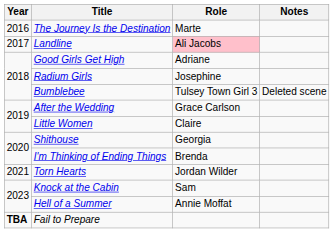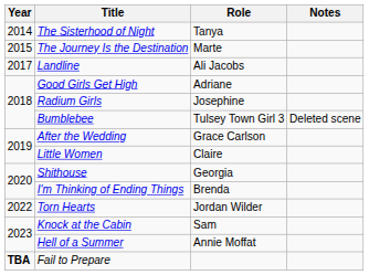+ row: 2014 | The Sisterhood of Night | Tanya
The Journey Is the Destination | Year: 2016 -> 2015
Landline | Role: pink background -> no background
Torn Hearts | Year: 2021 -> 2022
